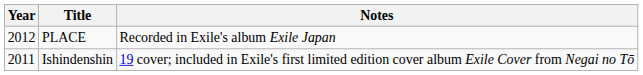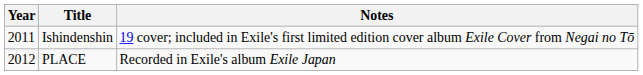rows swapped: Ishindenshin <-> PLACE
